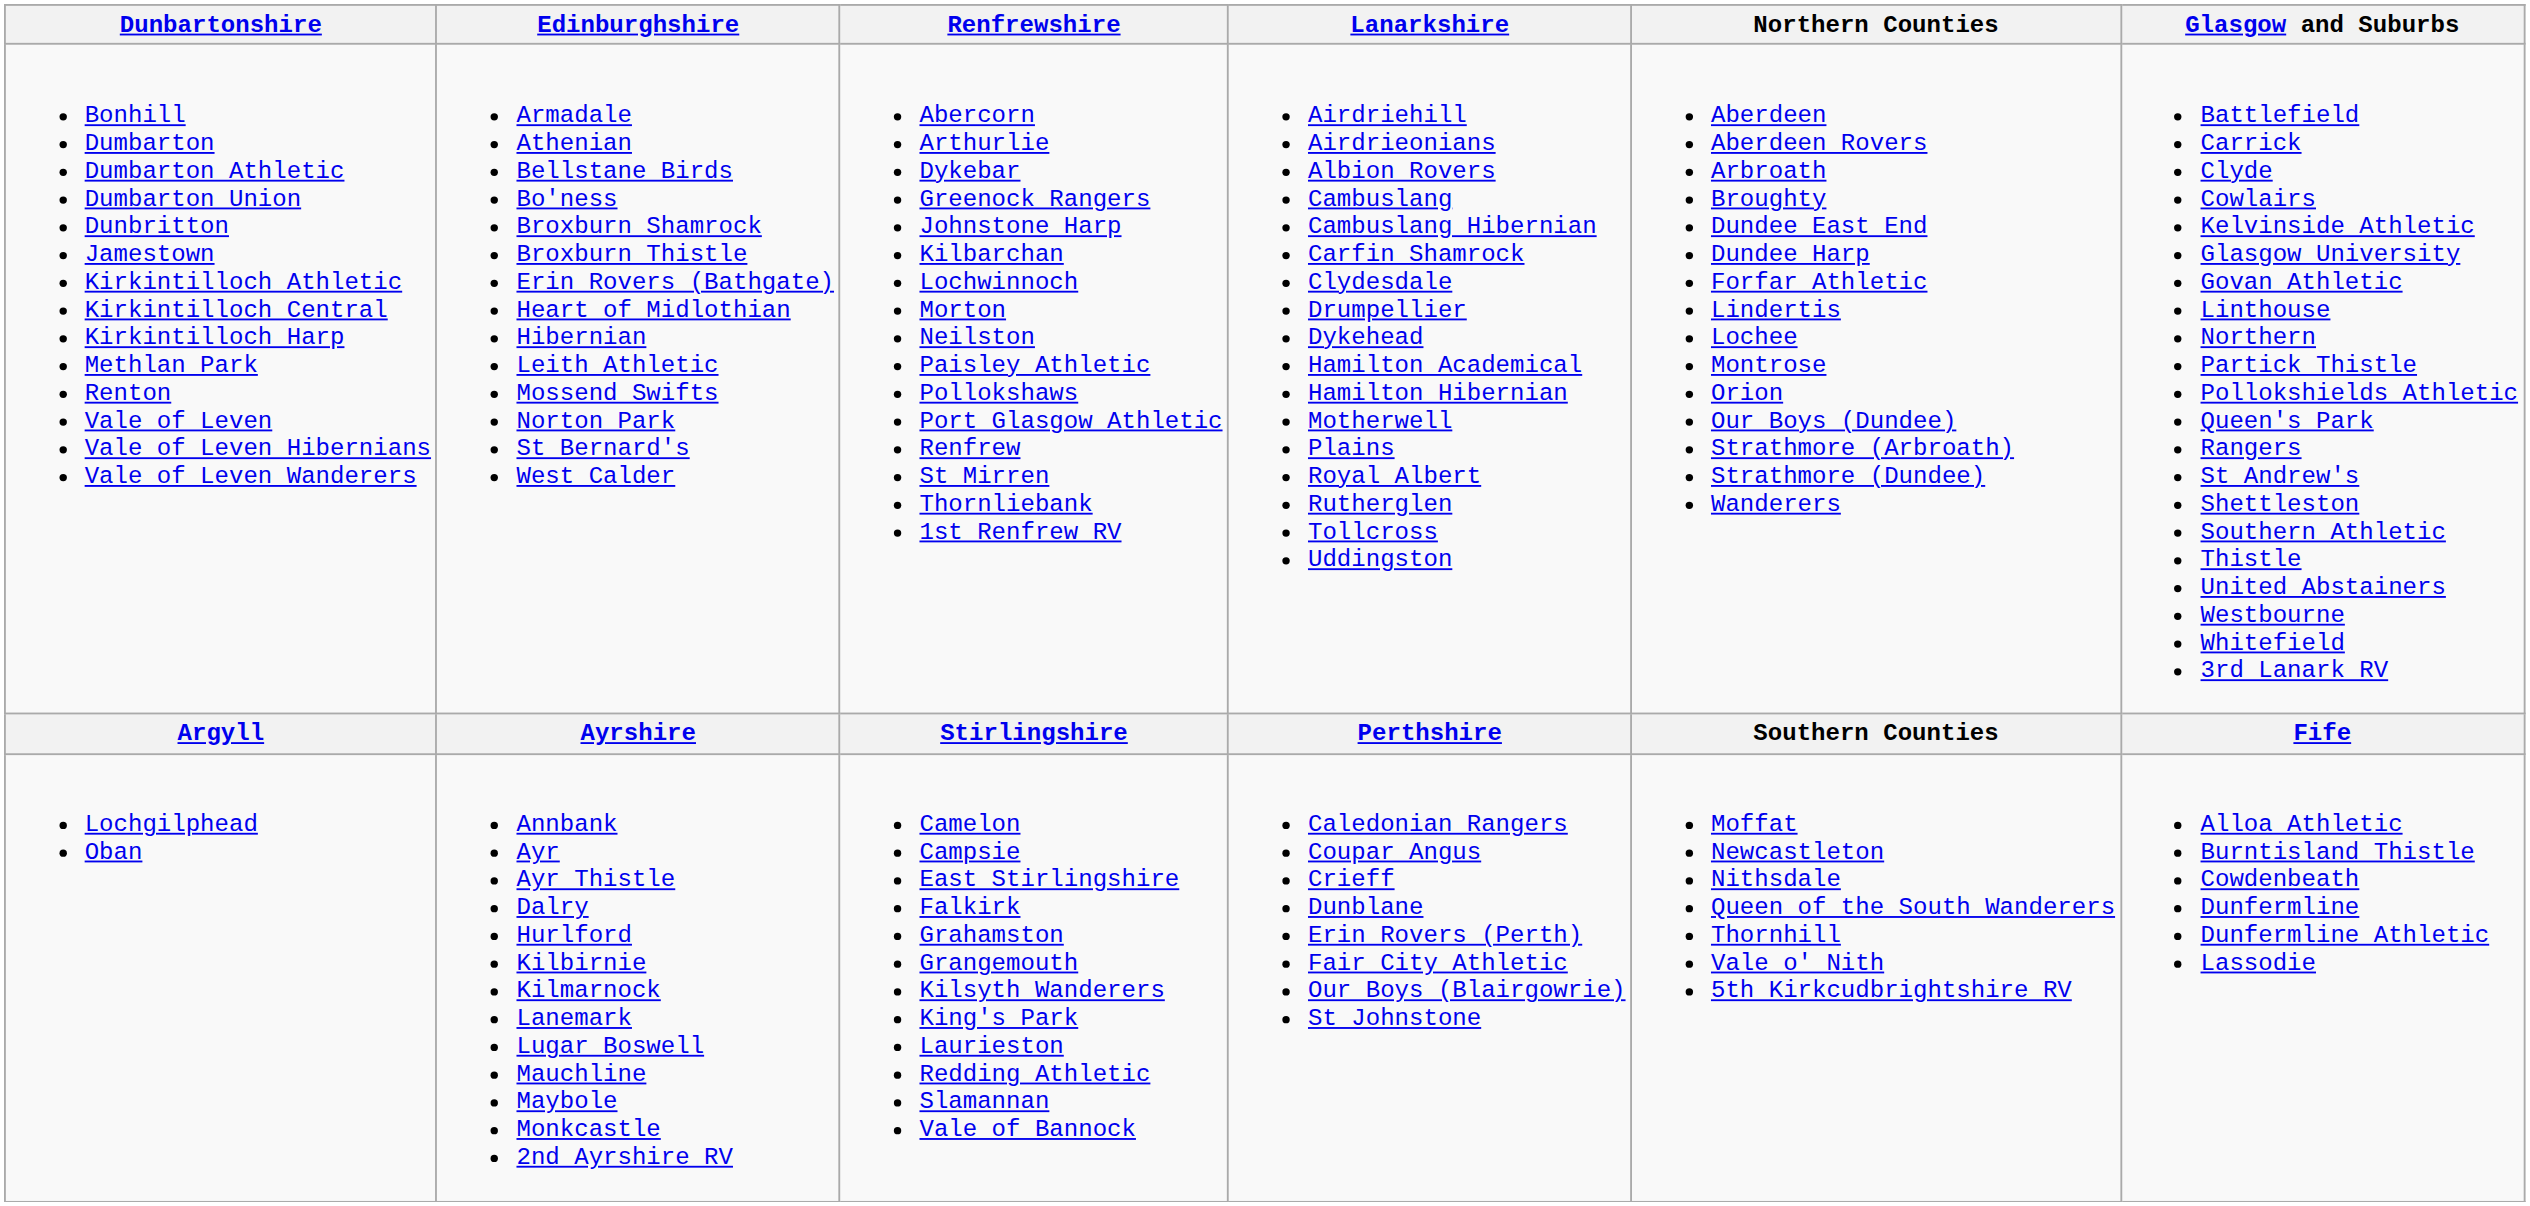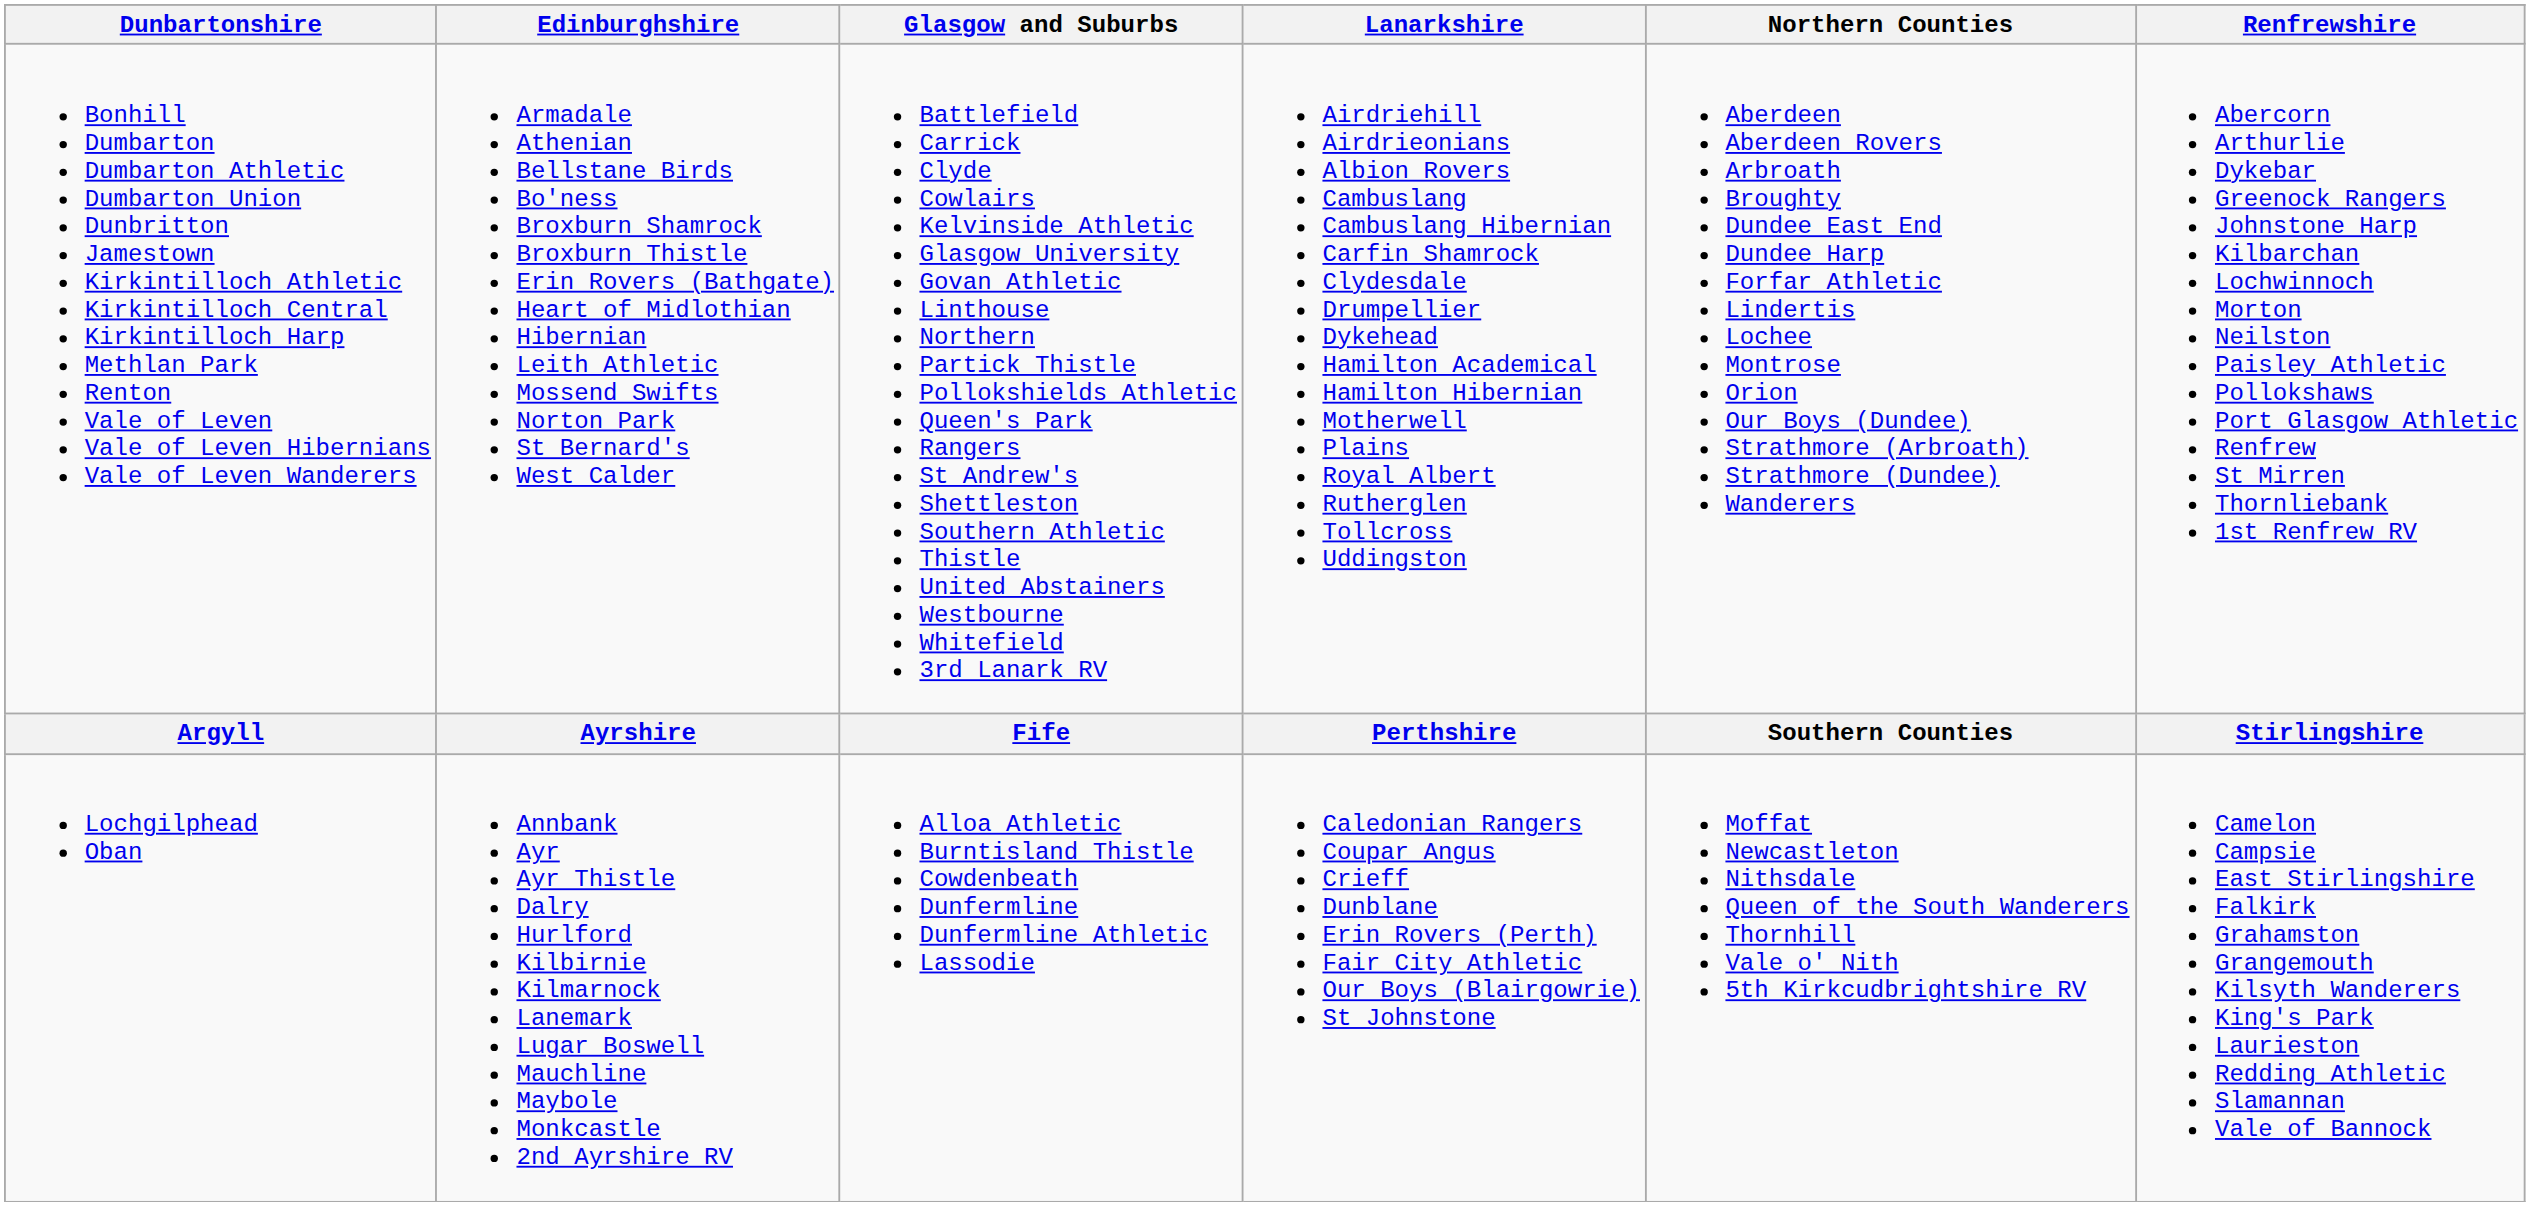columns swapped: Glasgow and Suburbs <-> Renfrewshire
